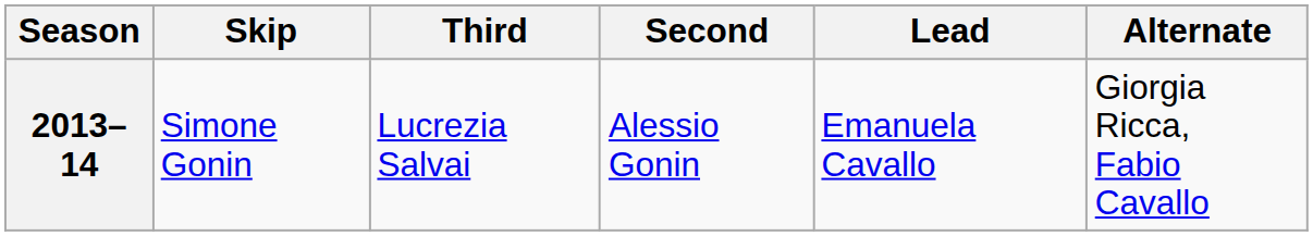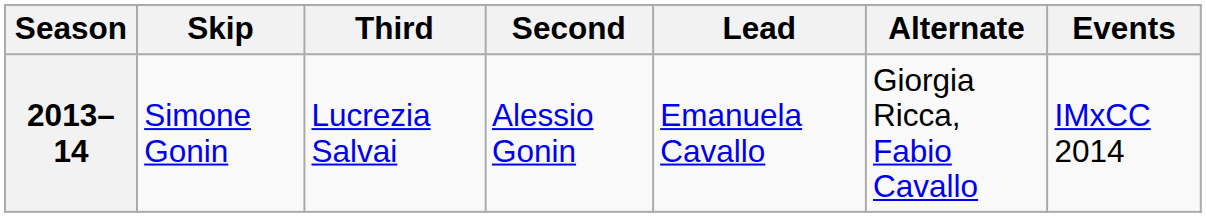+ column: Events | IMxCC 2014
